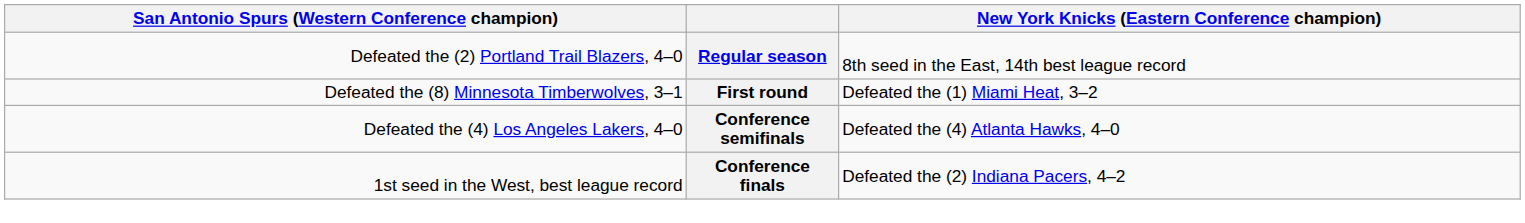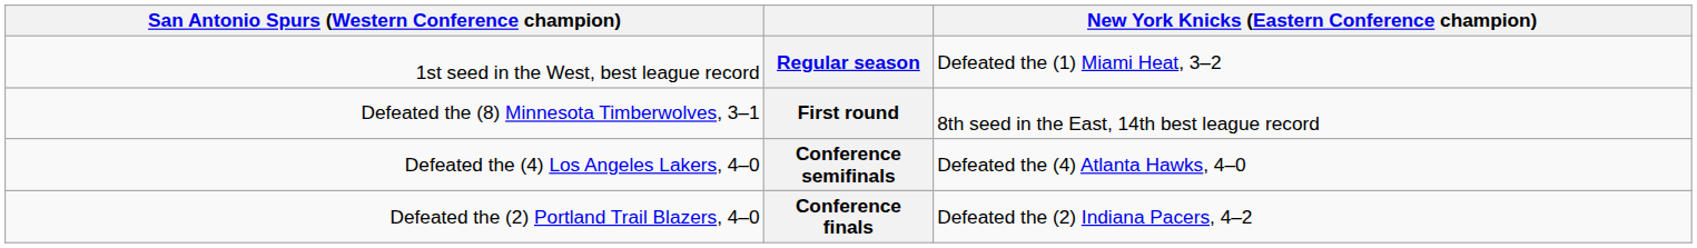Regular season | column 1: Defeated the (2) Portland Trail Blazers, 4–0 -> 1st seed in the West, best league record
Regular season | column 4: 8th seed in the East, 14th best league record -> Defeated the (1) Miami Heat, 3–2
First round | column 4: Defeated the (1) Miami Heat, 3–2 -> 8th seed in the East, 14th best league record
Conference finals | column 1: 1st seed in the West, best league record -> Defeated the (2) Portland Trail Blazers, 4–0
